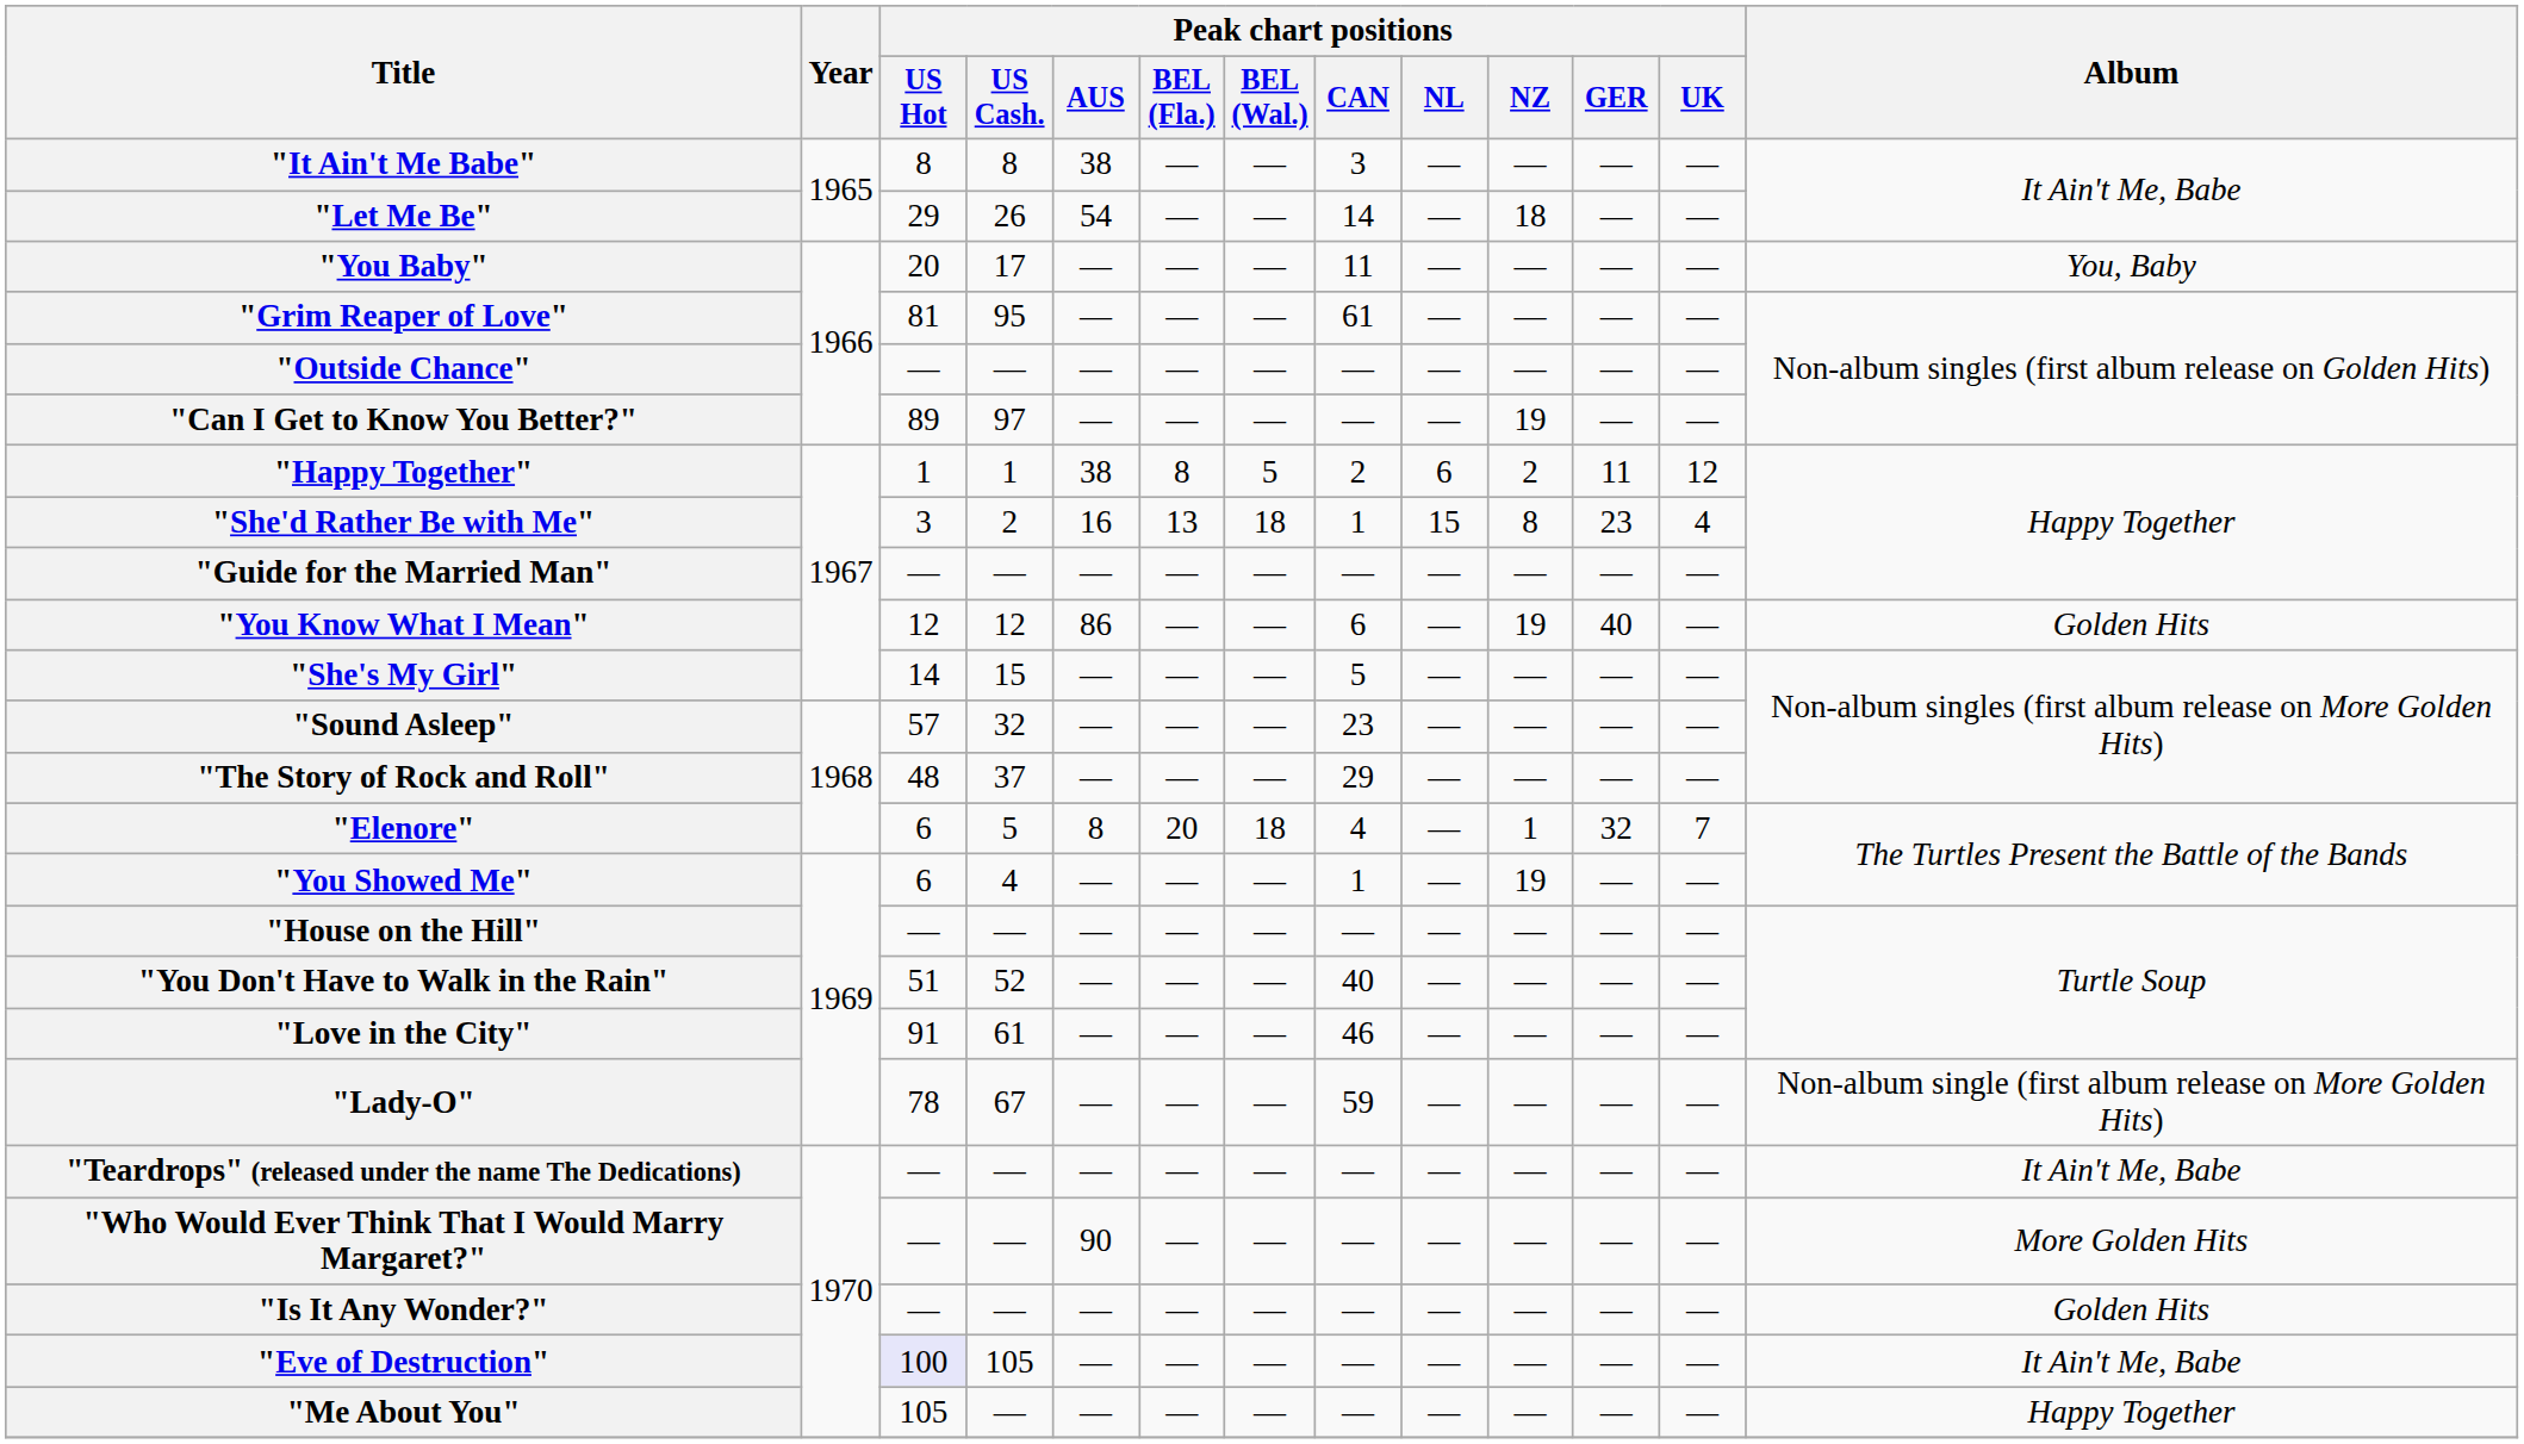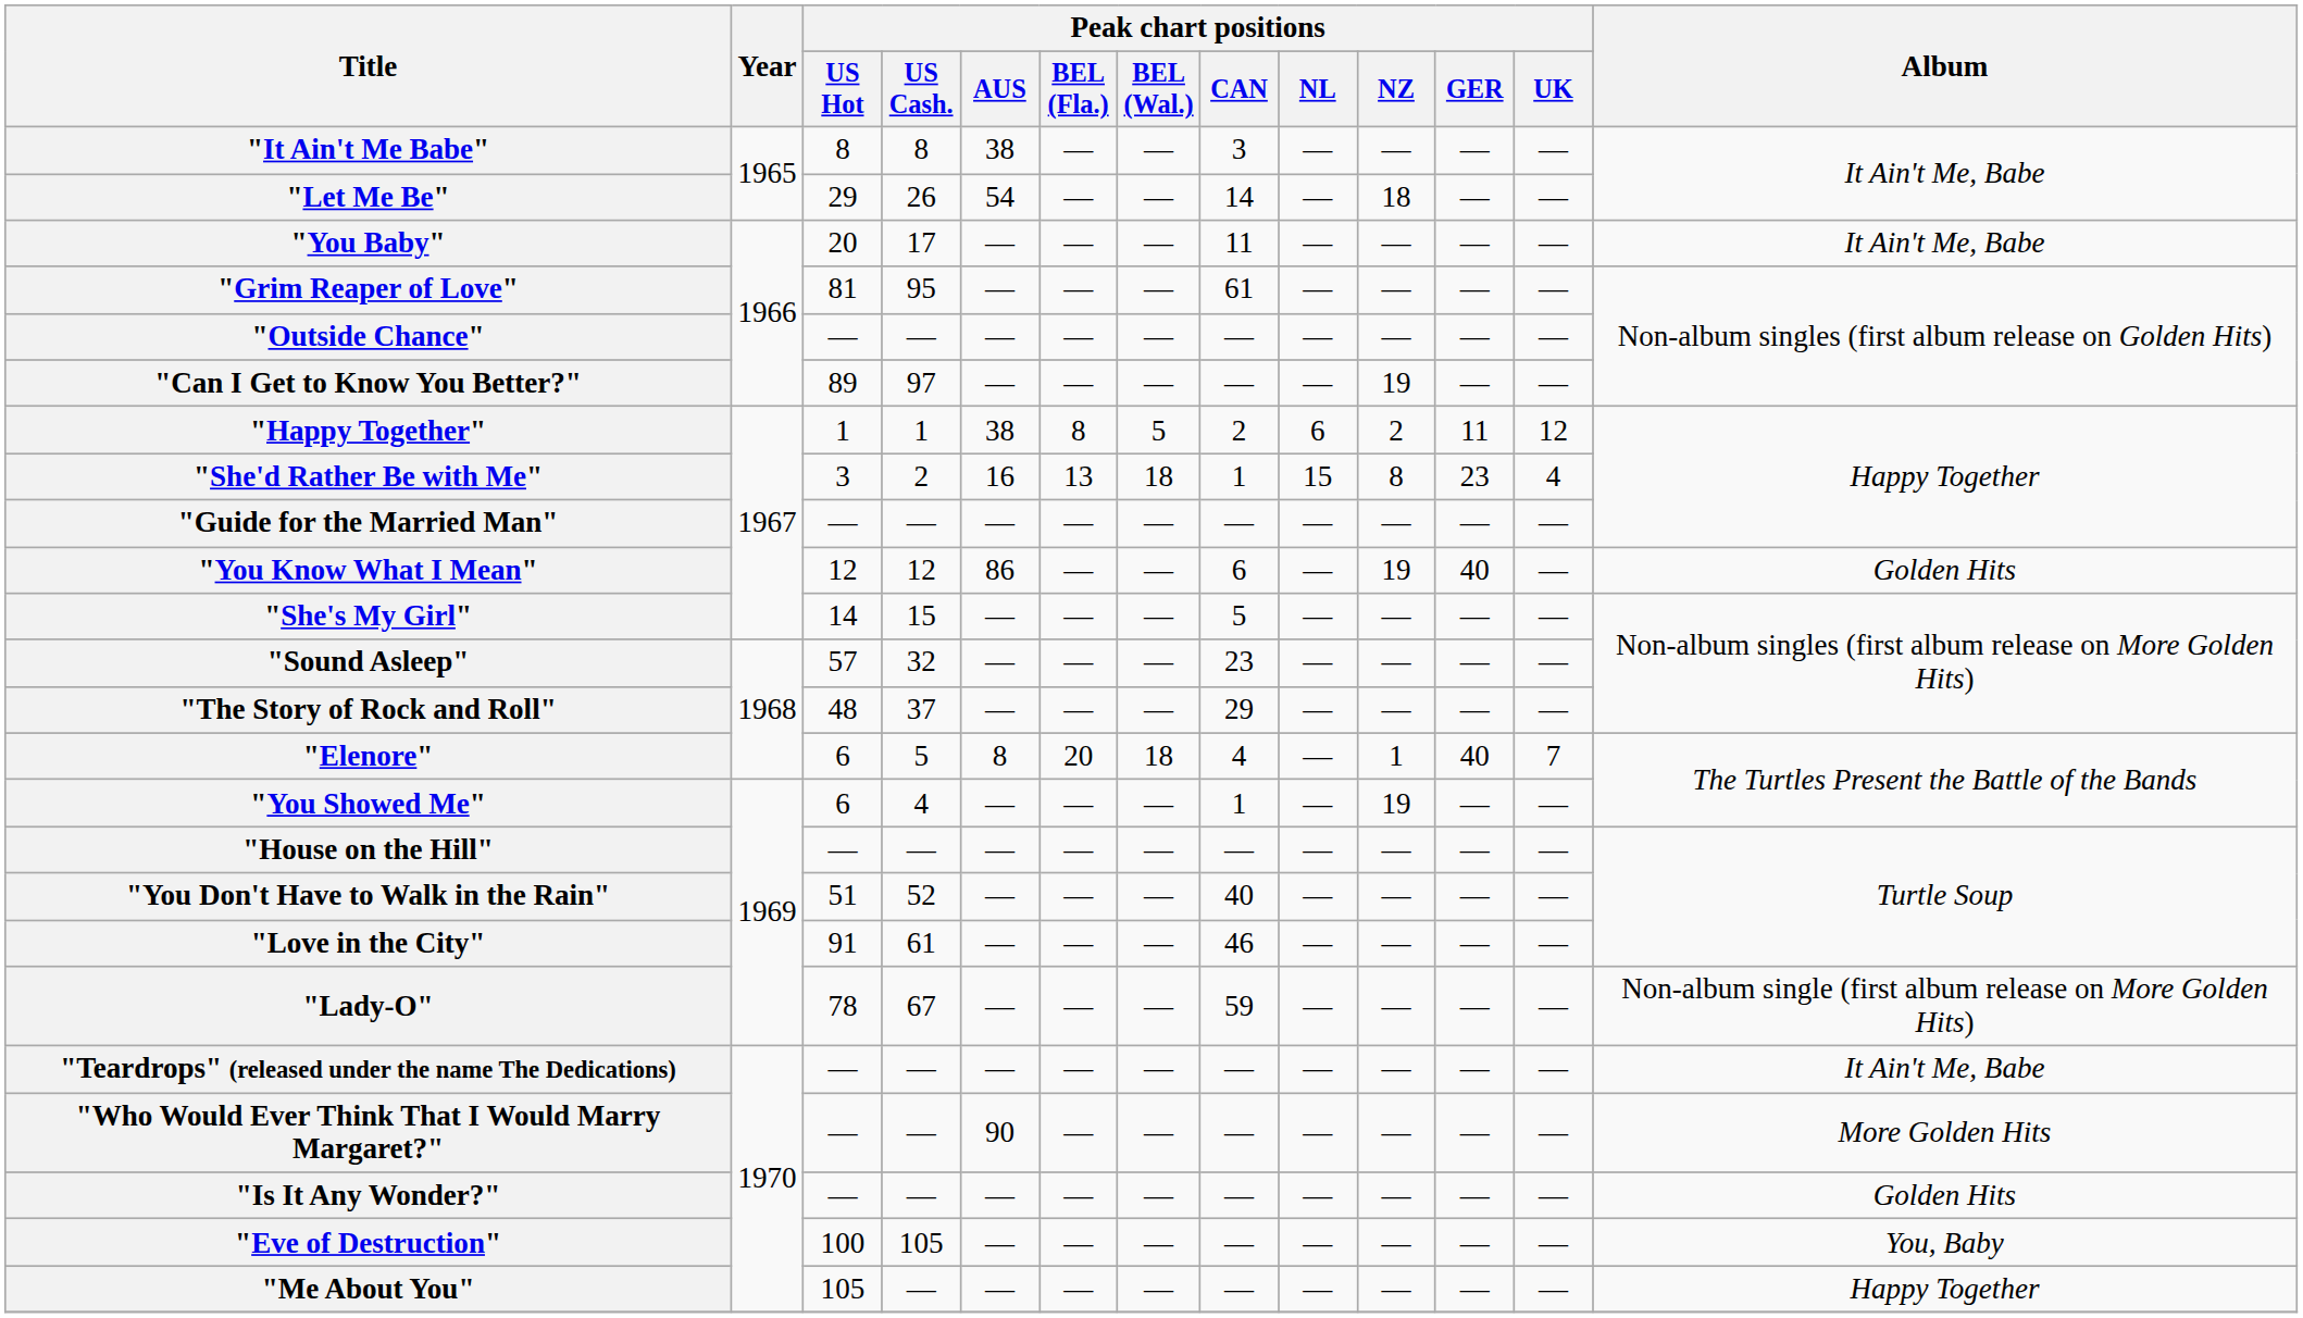"You Baby" | Album: You, Baby -> It Ain't Me, Babe
"Elenore" | Peak chart positions / GER: 32 -> 40
"Eve of Destruction" | Peak chart positions / US Hot: lavender background -> no background
"Eve of Destruction" | Album: It Ain't Me, Babe -> You, Baby
